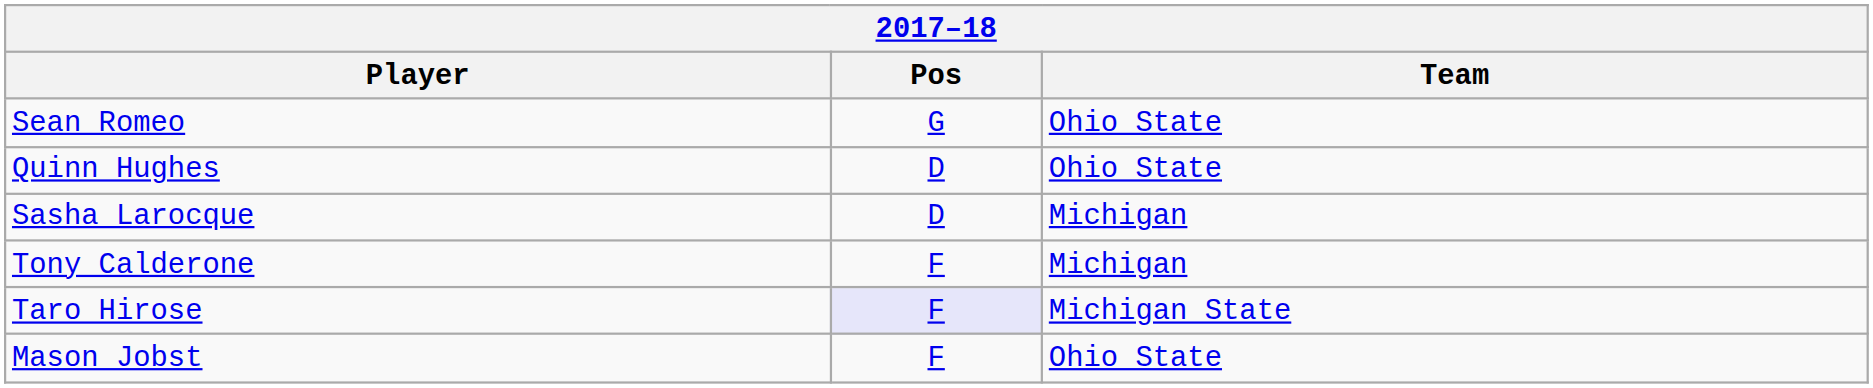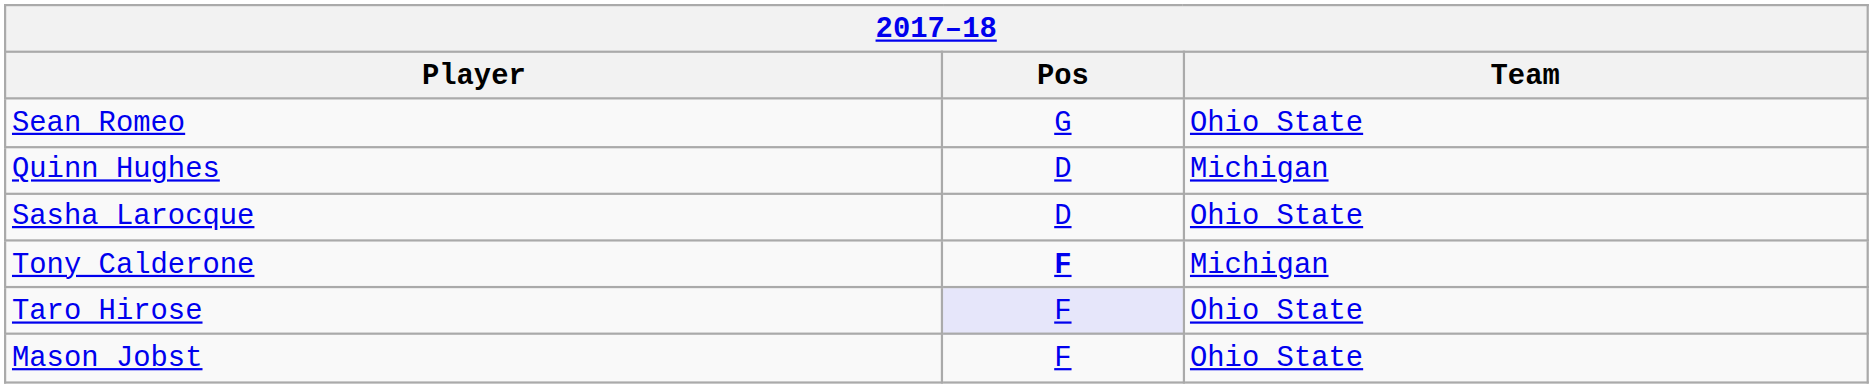Quinn Hughes | Team: Ohio State -> Michigan
Sasha Larocque | Team: Michigan -> Ohio State
Tony Calderone | Pos: normal -> bold
Taro Hirose | Team: Michigan State -> Ohio State
